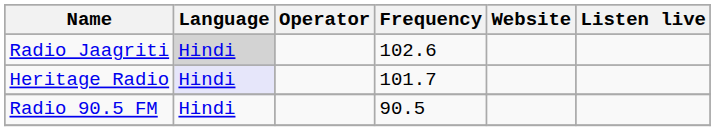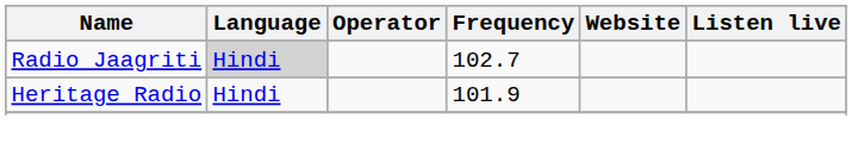Radio Jaagriti | Frequency: 102.6 -> 102.7
Heritage Radio | Language: lavender background -> no background
Heritage Radio | Frequency: 101.7 -> 101.9
- row: Radio 90.5 FM | Hindi | 90.5
